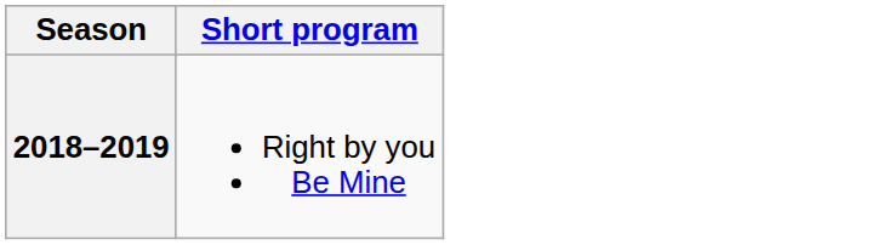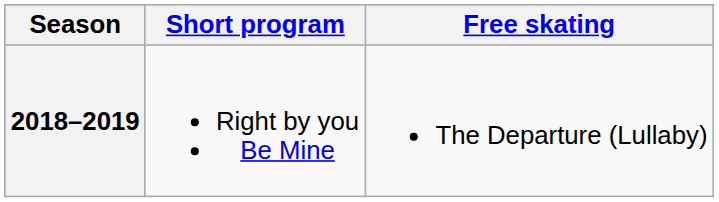+ column: Free skating | The Departure (Lullaby)
